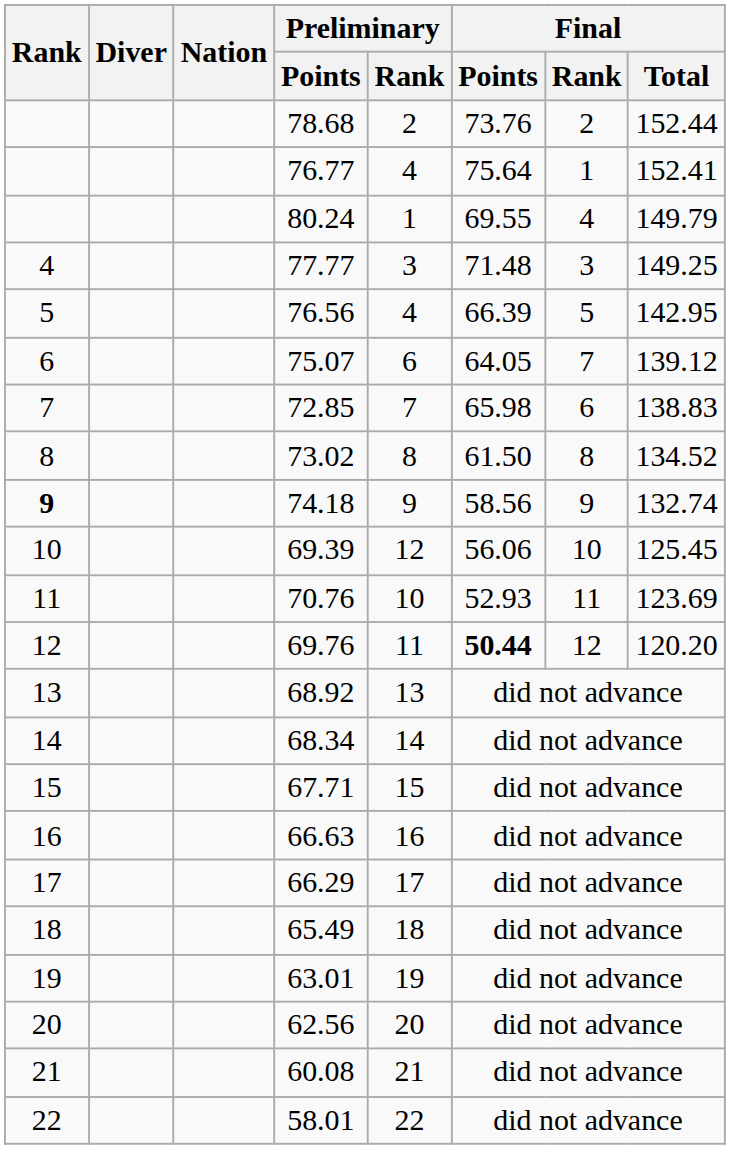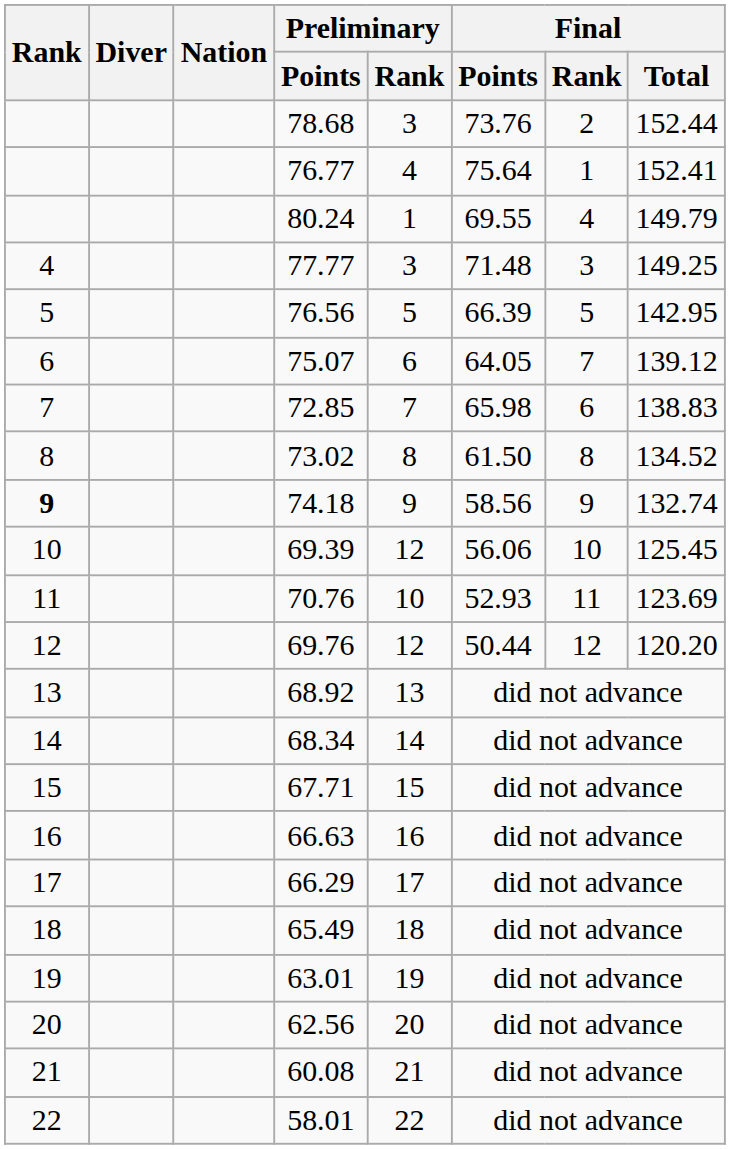78.68 | Preliminary / Rank: 2 -> 3
76.56 | Preliminary / Rank: 4 -> 5
69.76 | Preliminary / Rank: 11 -> 12
69.76 | Final / Points: bold -> normal
